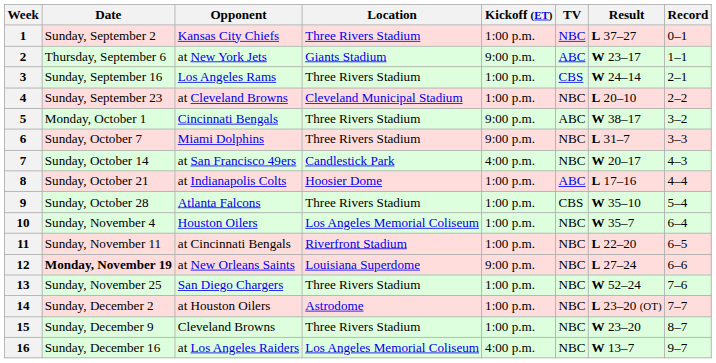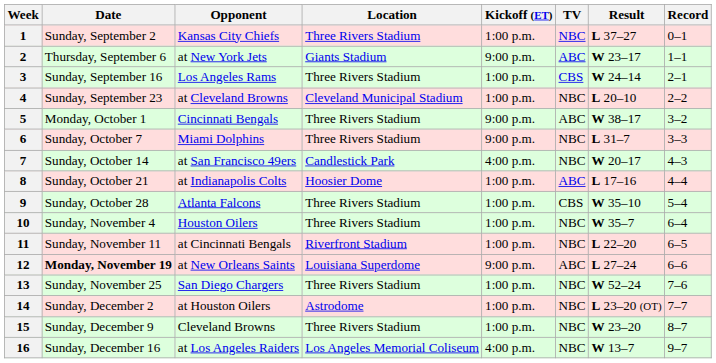10 | Location: Los Angeles Memorial Coliseum -> Three Rivers Stadium
12 | TV: NBC -> ABC
